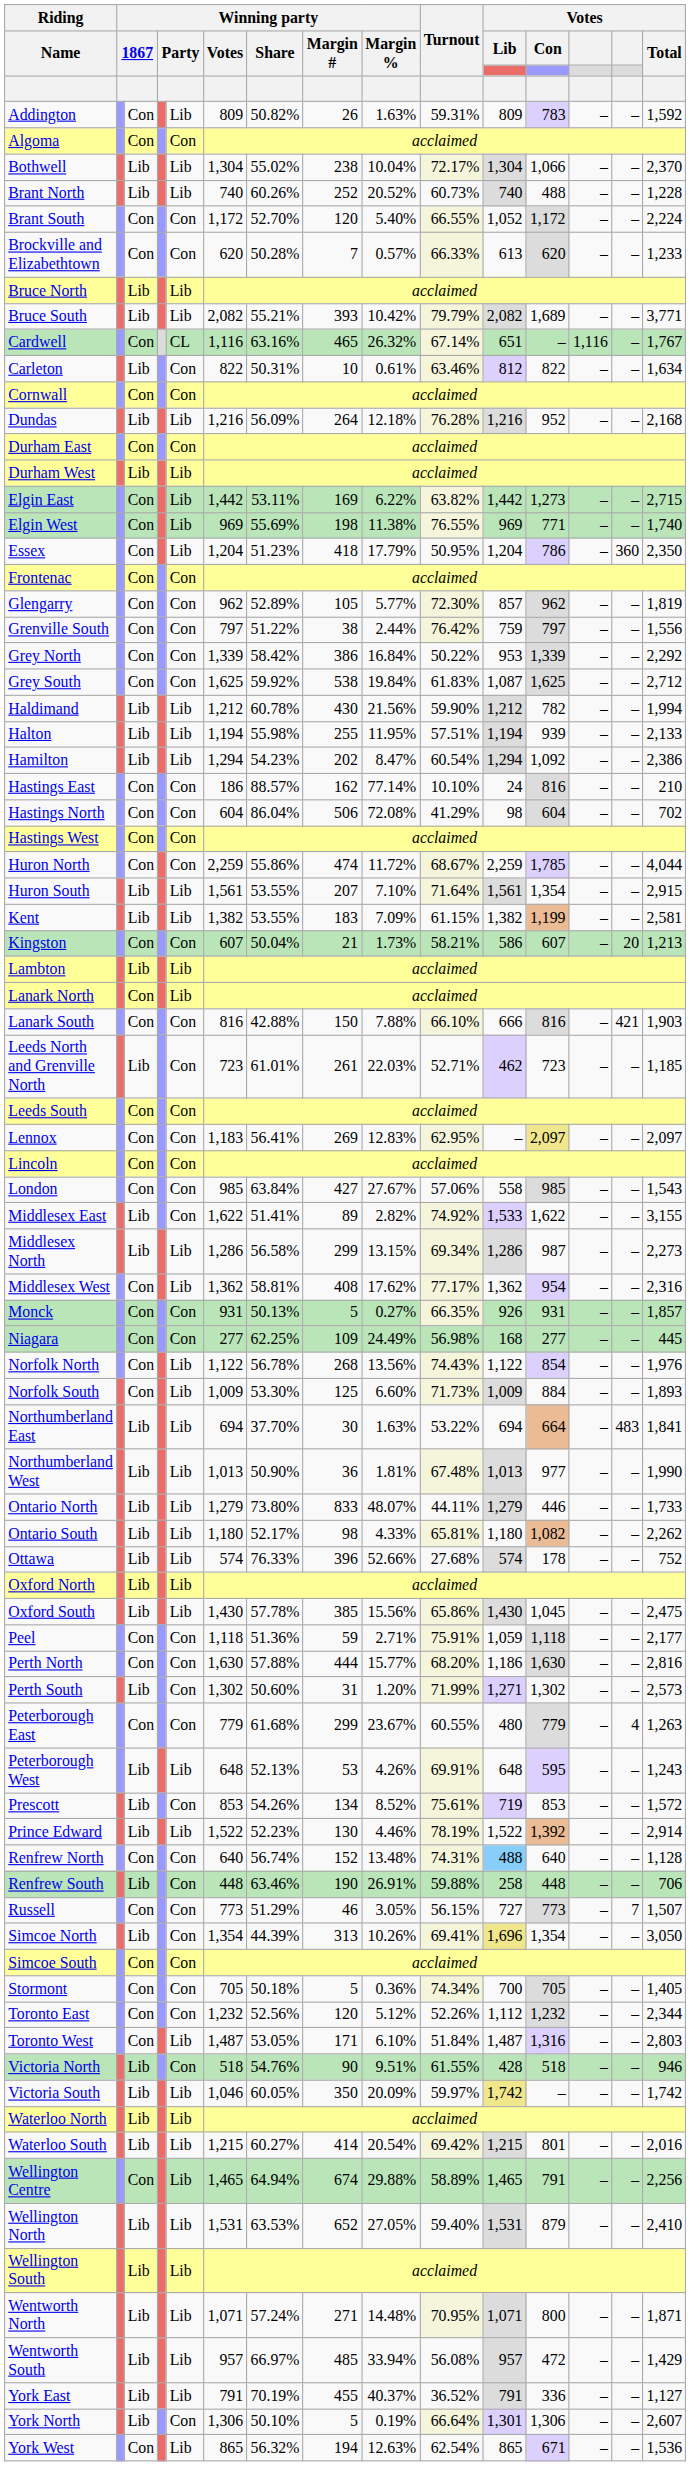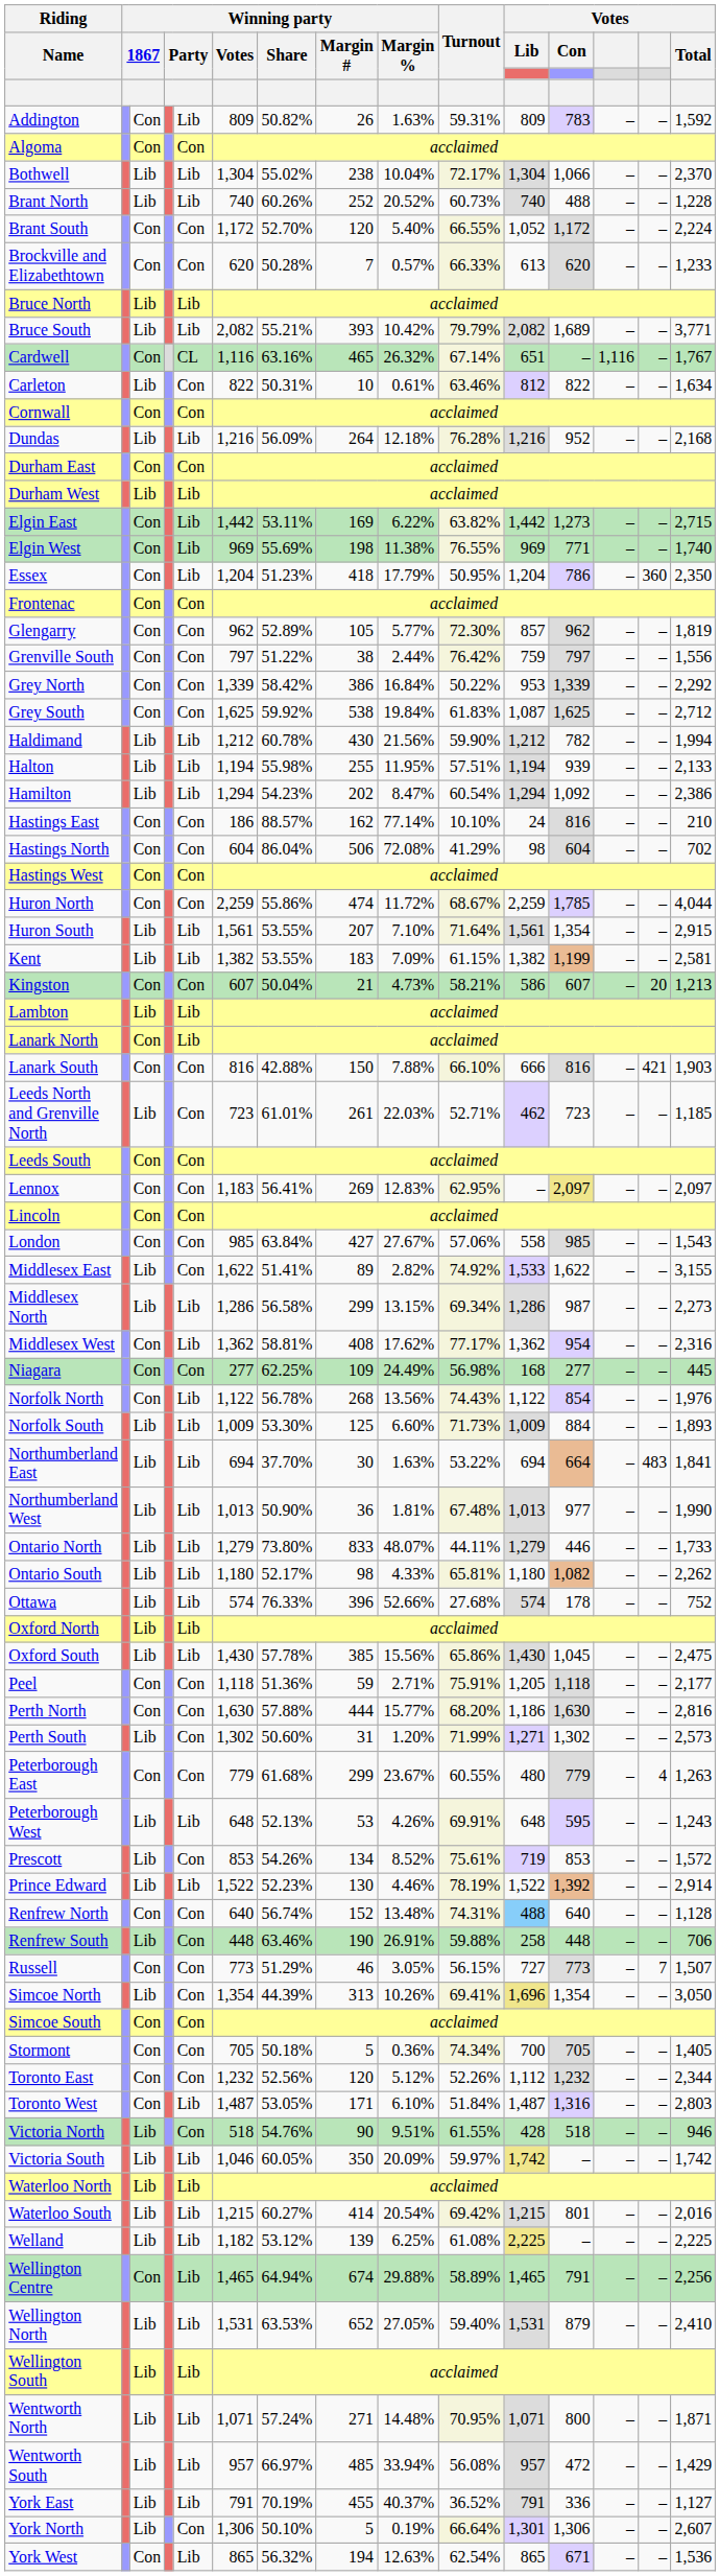Kingston | Winning party / Margin %: 1.73% -> 4.73%
- row: Monck | Con | Con | 931 | 50.13% | 5 | 0.27% | 66.35% | 926 | 931 | – | – | 1,857
Norfolk South | column 3: Con -> Lib
Peel | Votes / Lib: 1,059 -> 1,205
+ row: Welland | Lib | Lib | 1,182 | 53.12% | 139 | 6.25% | 61.08% | 2,225 | – | – | – | 2,225
